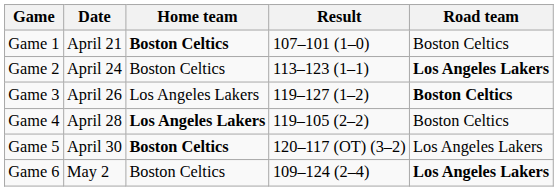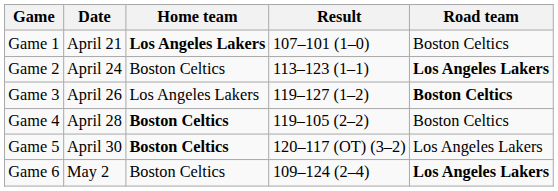Game 1 | Home team: Boston Celtics -> Los Angeles Lakers
Game 4 | Home team: Los Angeles Lakers -> Boston Celtics
